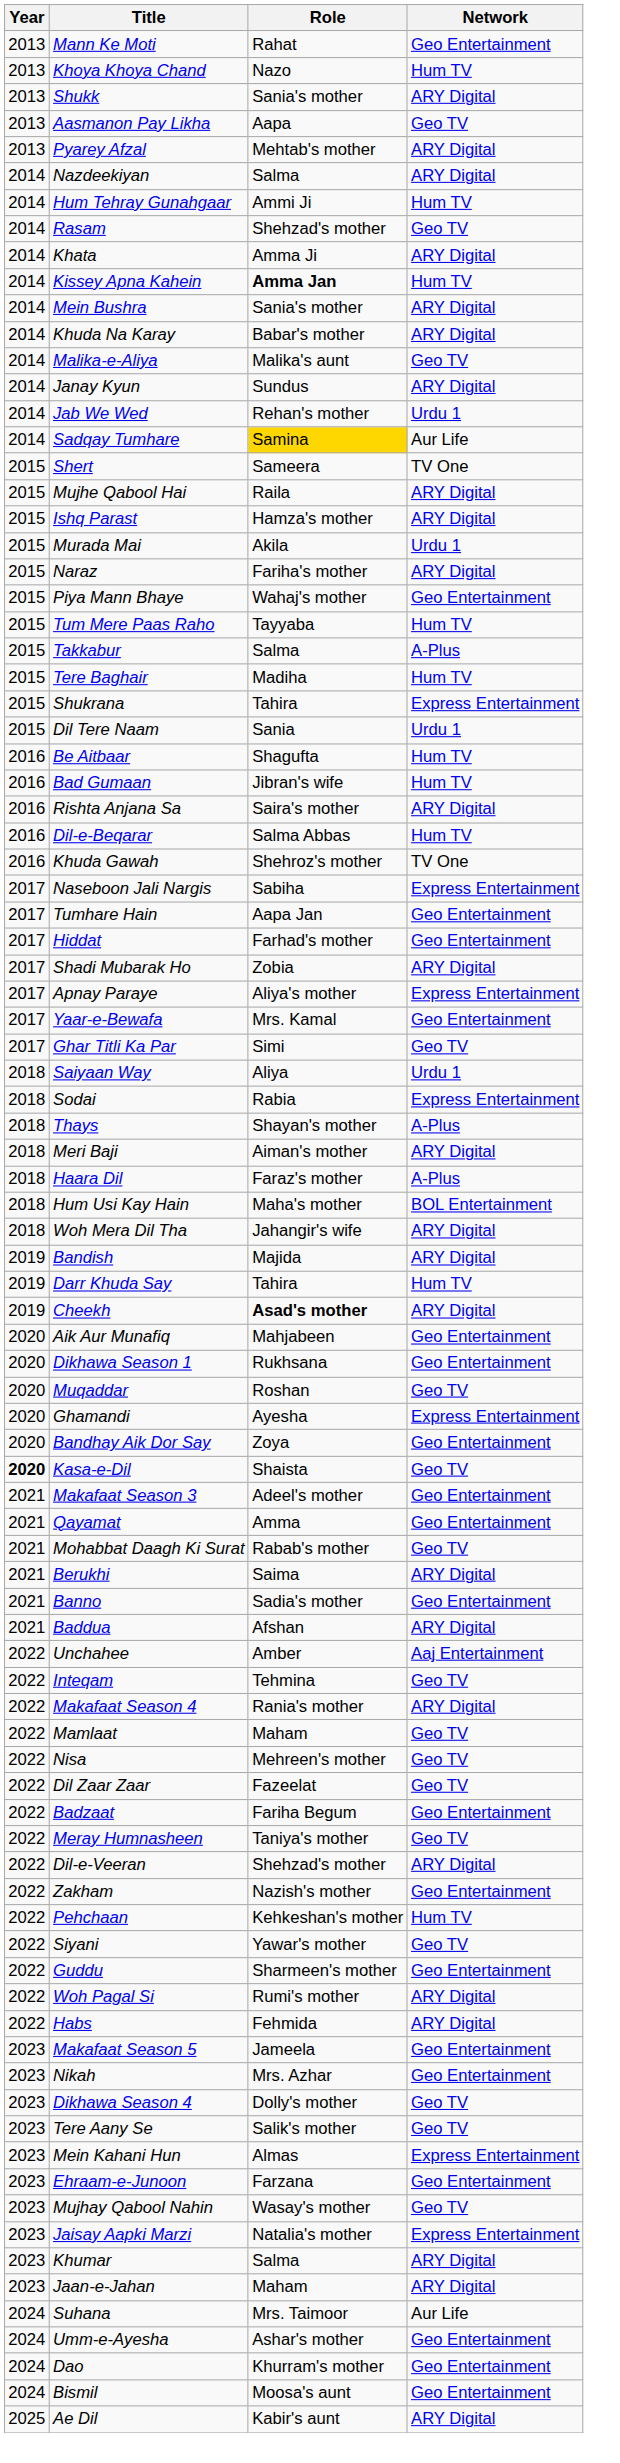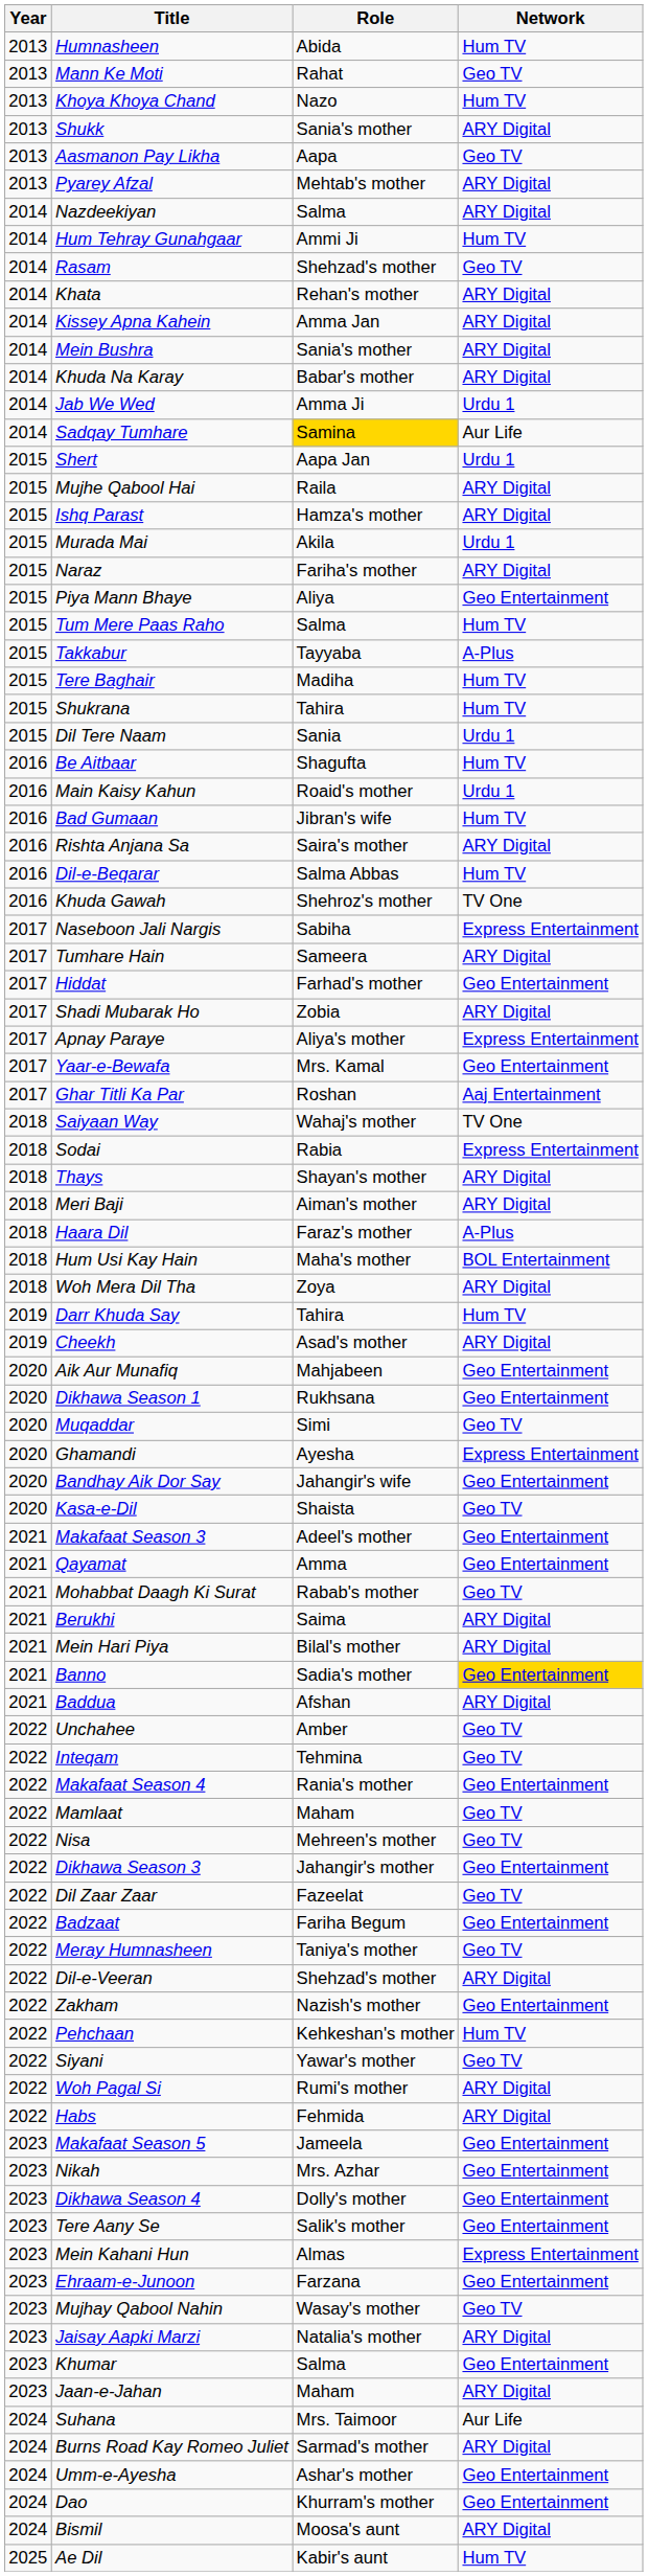+ row: 2013 | Humnasheen | Abida | Hum TV
Mann Ke Moti | Network: Geo Entertainment -> Geo TV
Khata | Role: Amma Ji -> Rehan's mother
Kissey Apna Kahein | Role: bold -> normal
Kissey Apna Kahein | Network: Hum TV -> ARY Digital
- row: 2014 | Malika-e-Aliya | Malika's aunt | Geo TV
- row: 2014 | Janay Kyun | Sundus | ARY Digital
Jab We Wed | Role: Rehan's mother -> Amma Ji
Shert | Role: Sameera -> Aapa Jan
Shert | Network: TV One -> Urdu 1
Piya Mann Bhaye | Role: Wahaj's mother -> Aliya
Tum Mere Paas Raho | Role: Tayyaba -> Salma
Takkabur | Role: Salma -> Tayyaba
Shukrana | Network: Express Entertainment -> Hum TV
+ row: 2016 | Main Kaisy Kahun | Roaid's mother | Urdu 1
Tumhare Hain | Role: Aapa Jan -> Sameera
Tumhare Hain | Network: Geo Entertainment -> ARY Digital
Ghar Titli Ka Par | Role: Simi -> Roshan
Ghar Titli Ka Par | Network: Geo TV -> Aaj Entertainment
Saiyaan Way | Role: Aliya -> Wahaj's mother
Saiyaan Way | Network: Urdu 1 -> TV One
Thays | Network: A-Plus -> ARY Digital
Woh Mera Dil Tha | Role: Jahangir's wife -> Zoya
- row: 2019 | Bandish | Majida | ARY Digital
Cheekh | Role: bold -> normal
Muqaddar | Role: Roshan -> Simi
Bandhay Aik Dor Say | Role: Zoya -> Jahangir's wife
Kasa-e-Dil | Year: bold -> normal
+ row: 2021 | Mein Hari Piya | Bilal's mother | ARY Digital
Banno | Network: no background -> gold background
Unchahee | Network: Aaj Entertainment -> Geo TV
Makafaat Season 4 | Network: ARY Digital -> Geo Entertainment
+ row: 2022 | Dikhawa Season 3 | Jahangir's mother | Geo Entertainment
- row: 2022 | Guddu | Sharmeen's mother | Geo Entertainment
Dikhawa Season 4 | Network: Geo TV -> Geo Entertainment
Tere Aany Se | Network: Geo TV -> Geo Entertainment
Jaisay Aapki Marzi | Network: Express Entertainment -> ARY Digital
Khumar | Network: ARY Digital -> Geo Entertainment
+ row: 2024 | Burns Road Kay Romeo Juliet | Sarmad's mother | ARY Digital
Bismil | Network: Geo Entertainment -> ARY Digital
Ae Dil | Network: ARY Digital -> Hum TV
